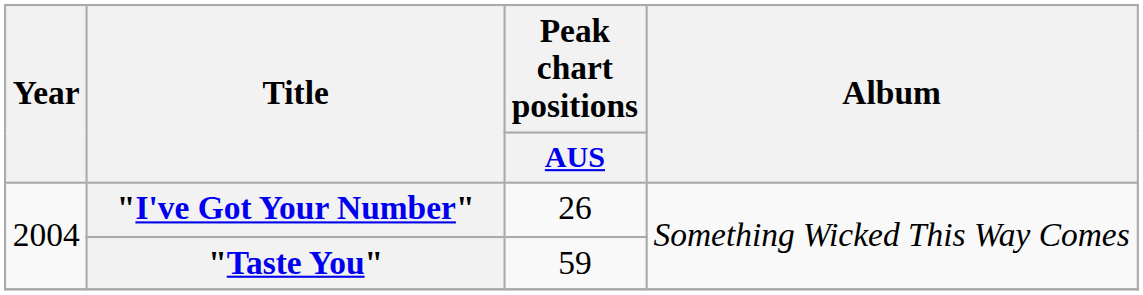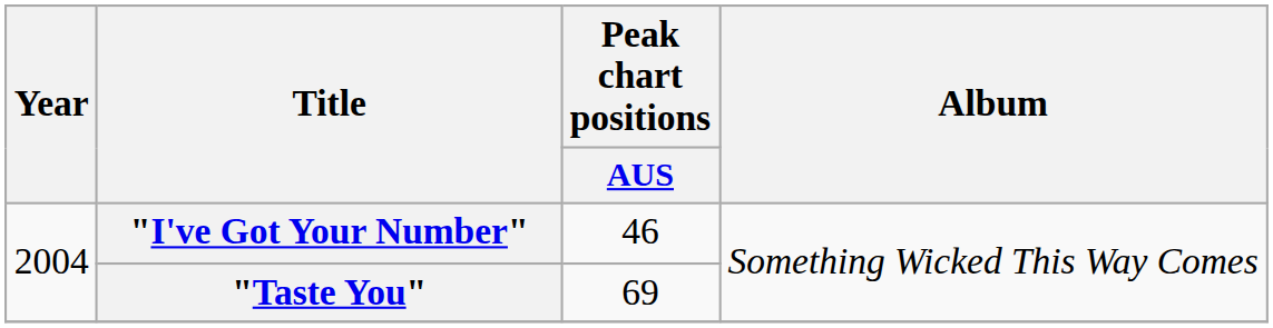"I've Got Your Number" | Peak chart positions / AUS: 26 -> 46
"Taste You" | Peak chart positions / AUS: 59 -> 69
